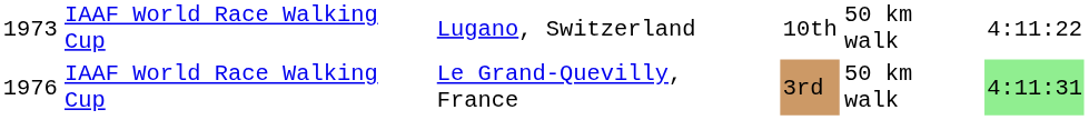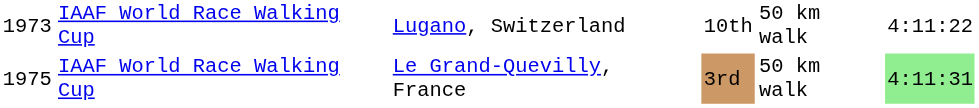IAAF World Race Walking Cup / Le Grand-Quevilly, France | column 1: 1976 -> 1975
